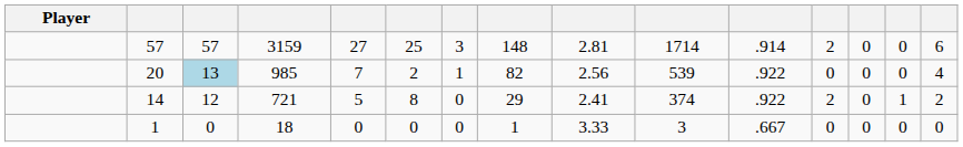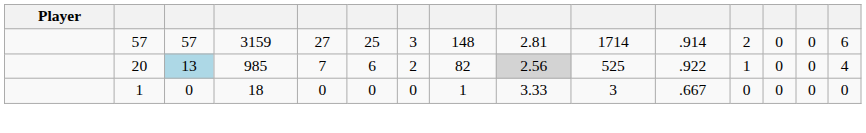20 | column 6: 2 -> 6
20 | column 7: 1 -> 2
20 | column 9: no background -> lightgrey background
20 | column 10: 539 -> 525
20 | column 12: 0 -> 1
- row: 14 | 12 | 721 | 5 | 8 | 0 | 29 | 2.41 | 374 | .922 | 2 | 0 | 1 | 2
